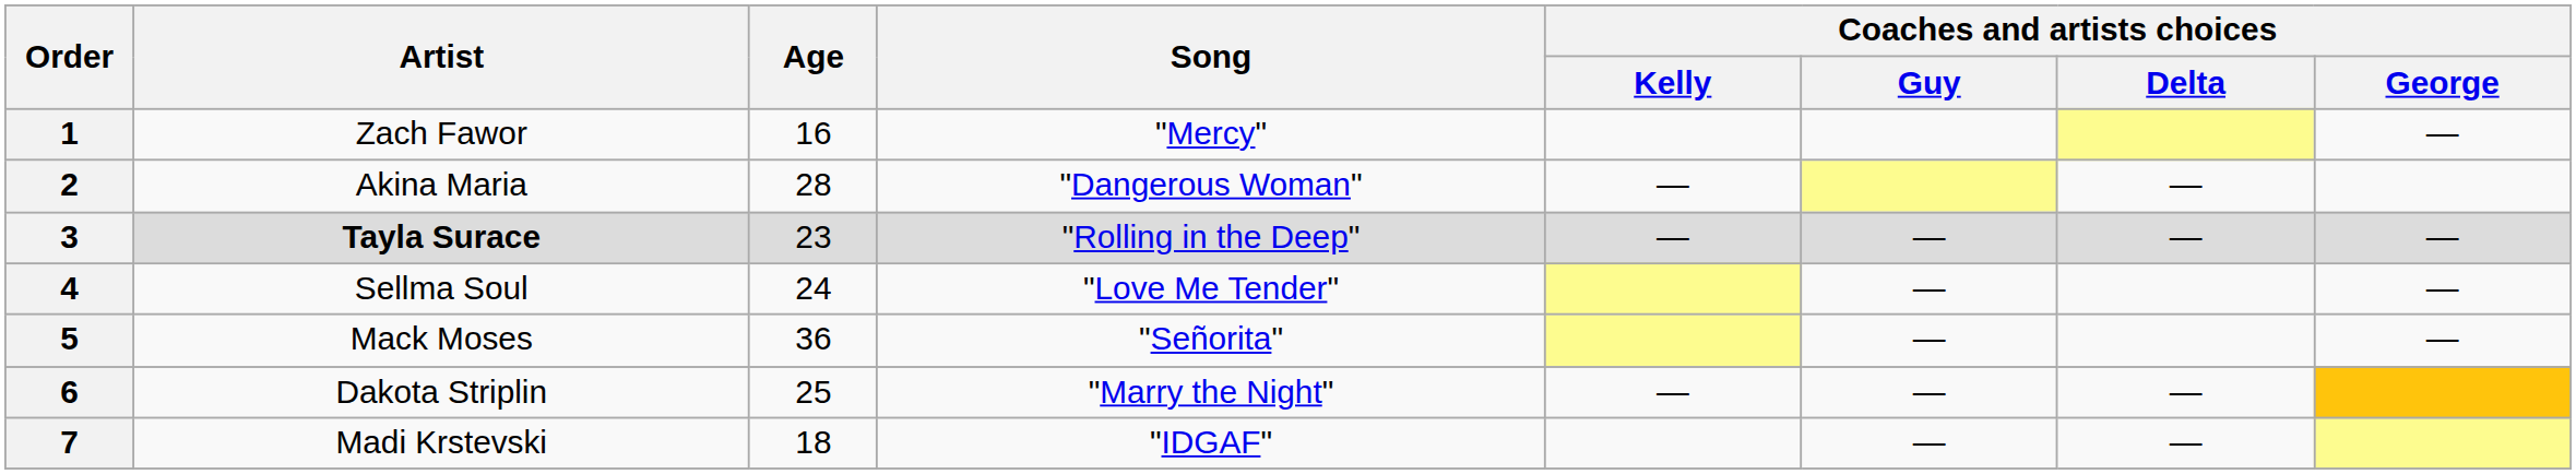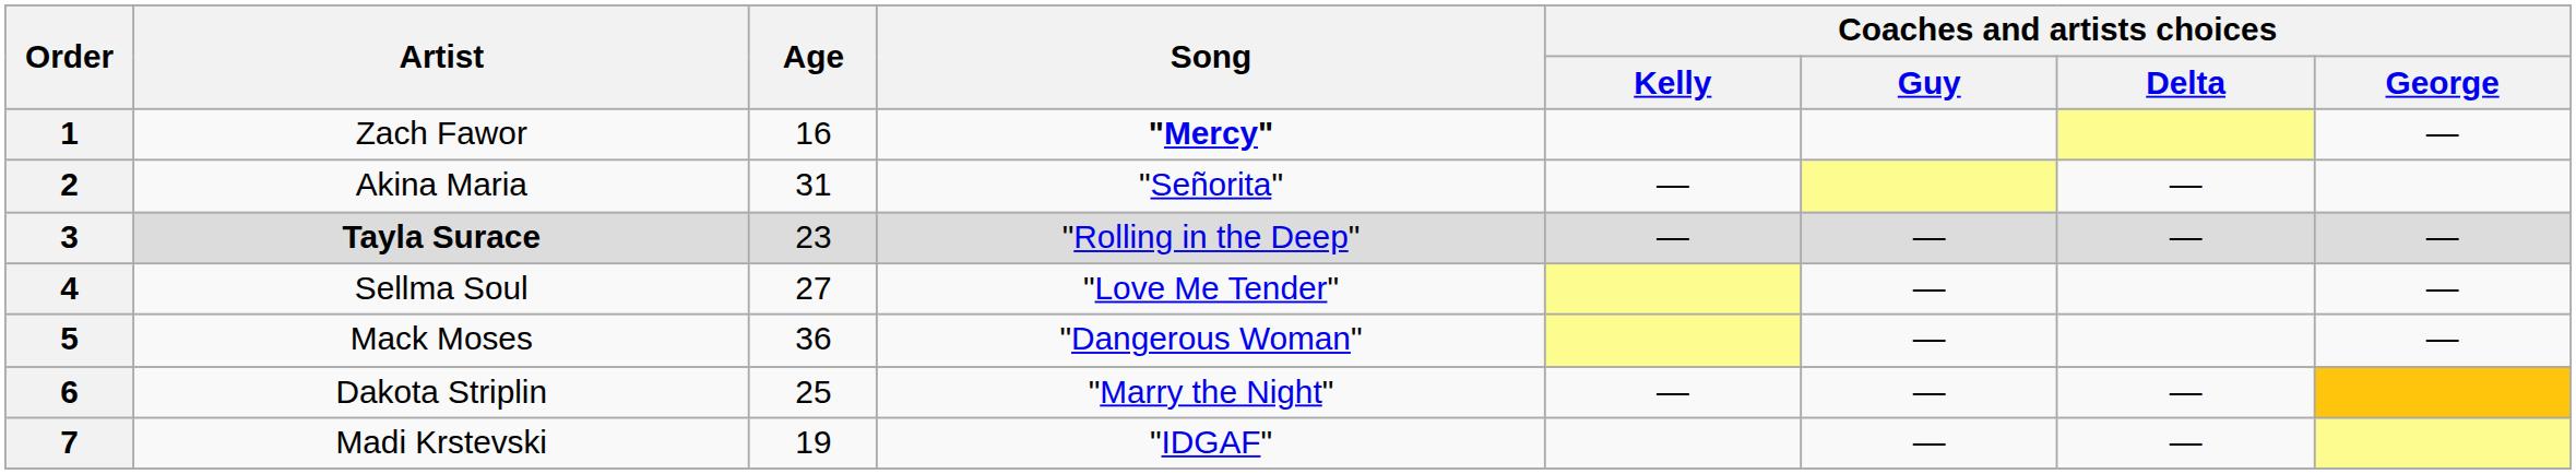1 | Song: normal -> bold
2 | Age: 28 -> 31
2 | Song: "Dangerous Woman" -> "Señorita"
4 | Age: 24 -> 27
5 | Song: "Señorita" -> "Dangerous Woman"
7 | Age: 18 -> 19
